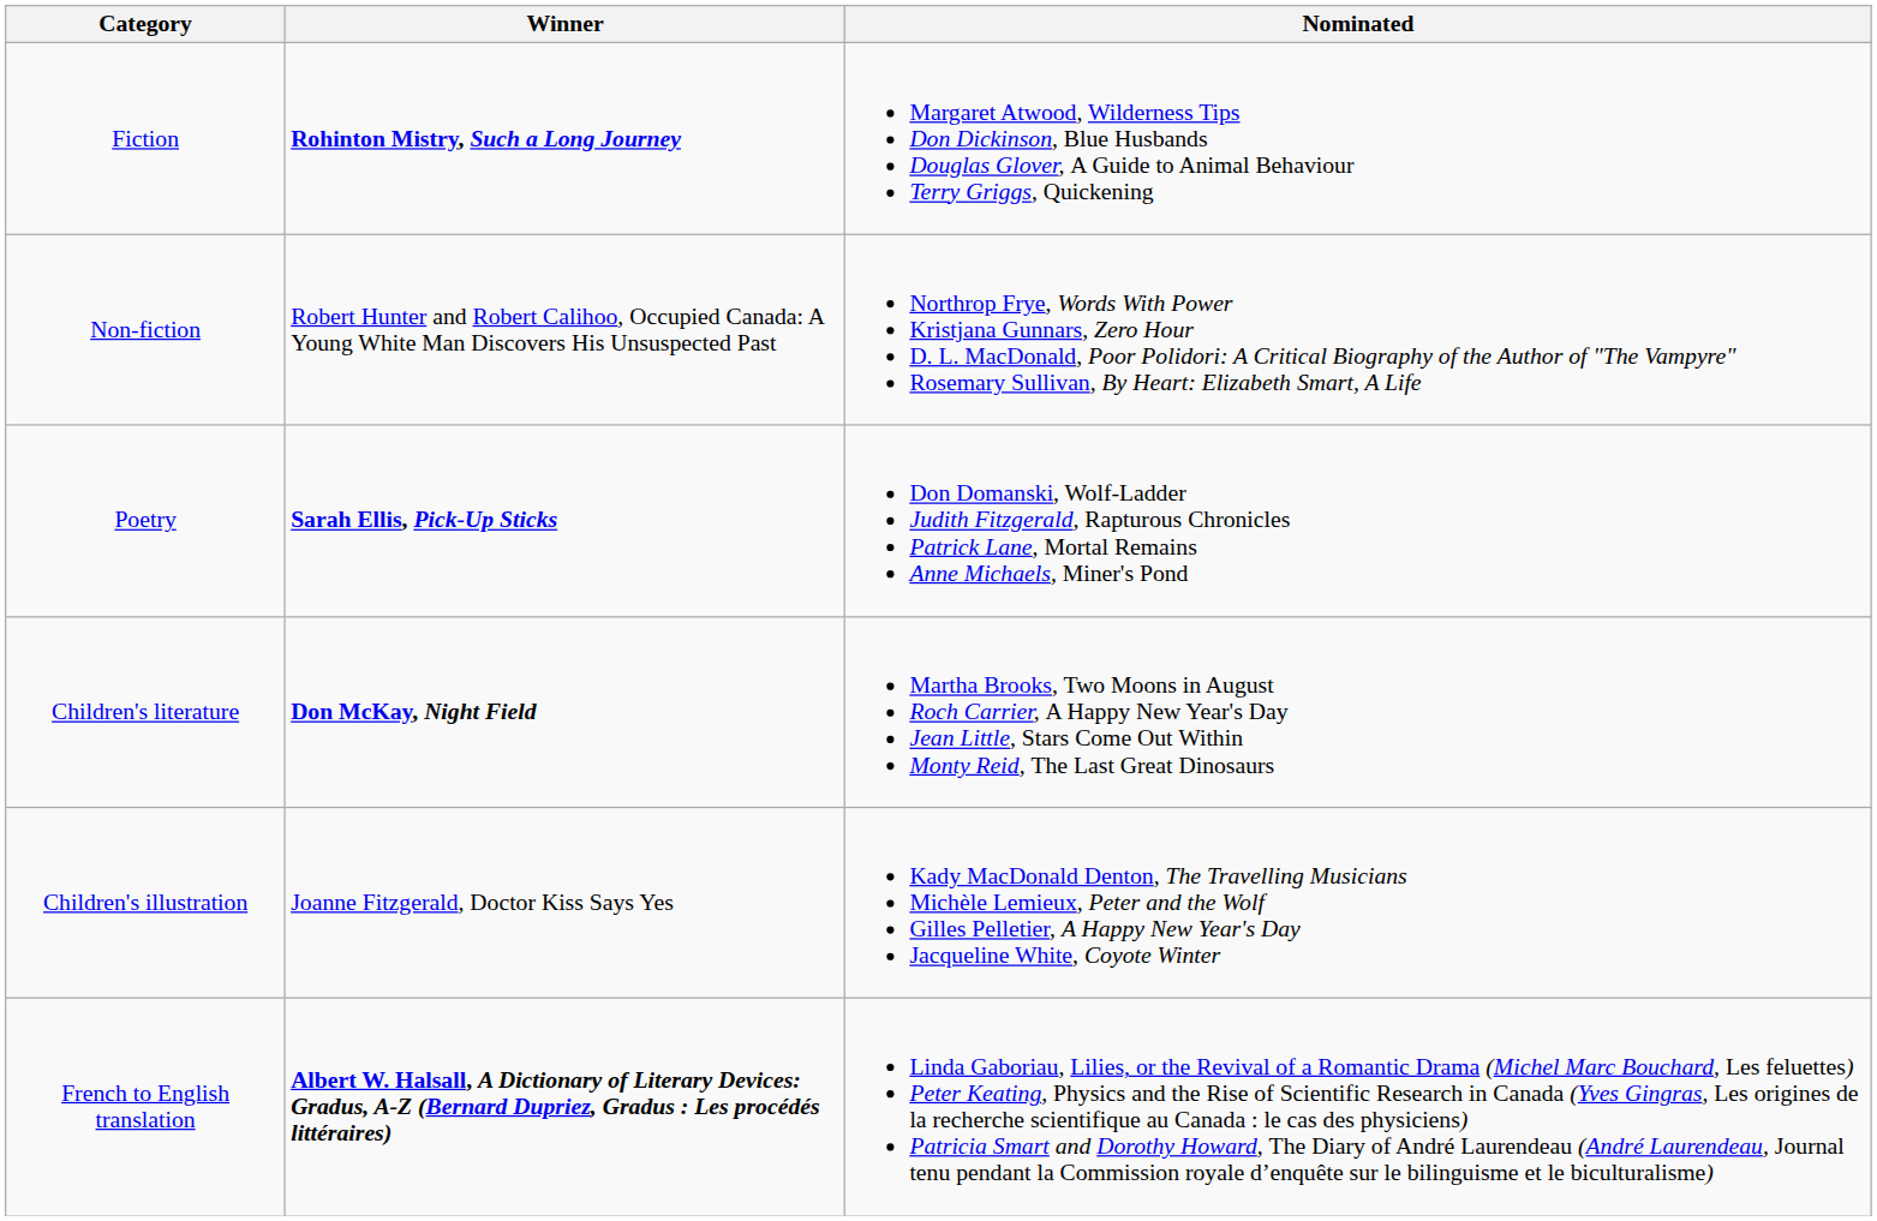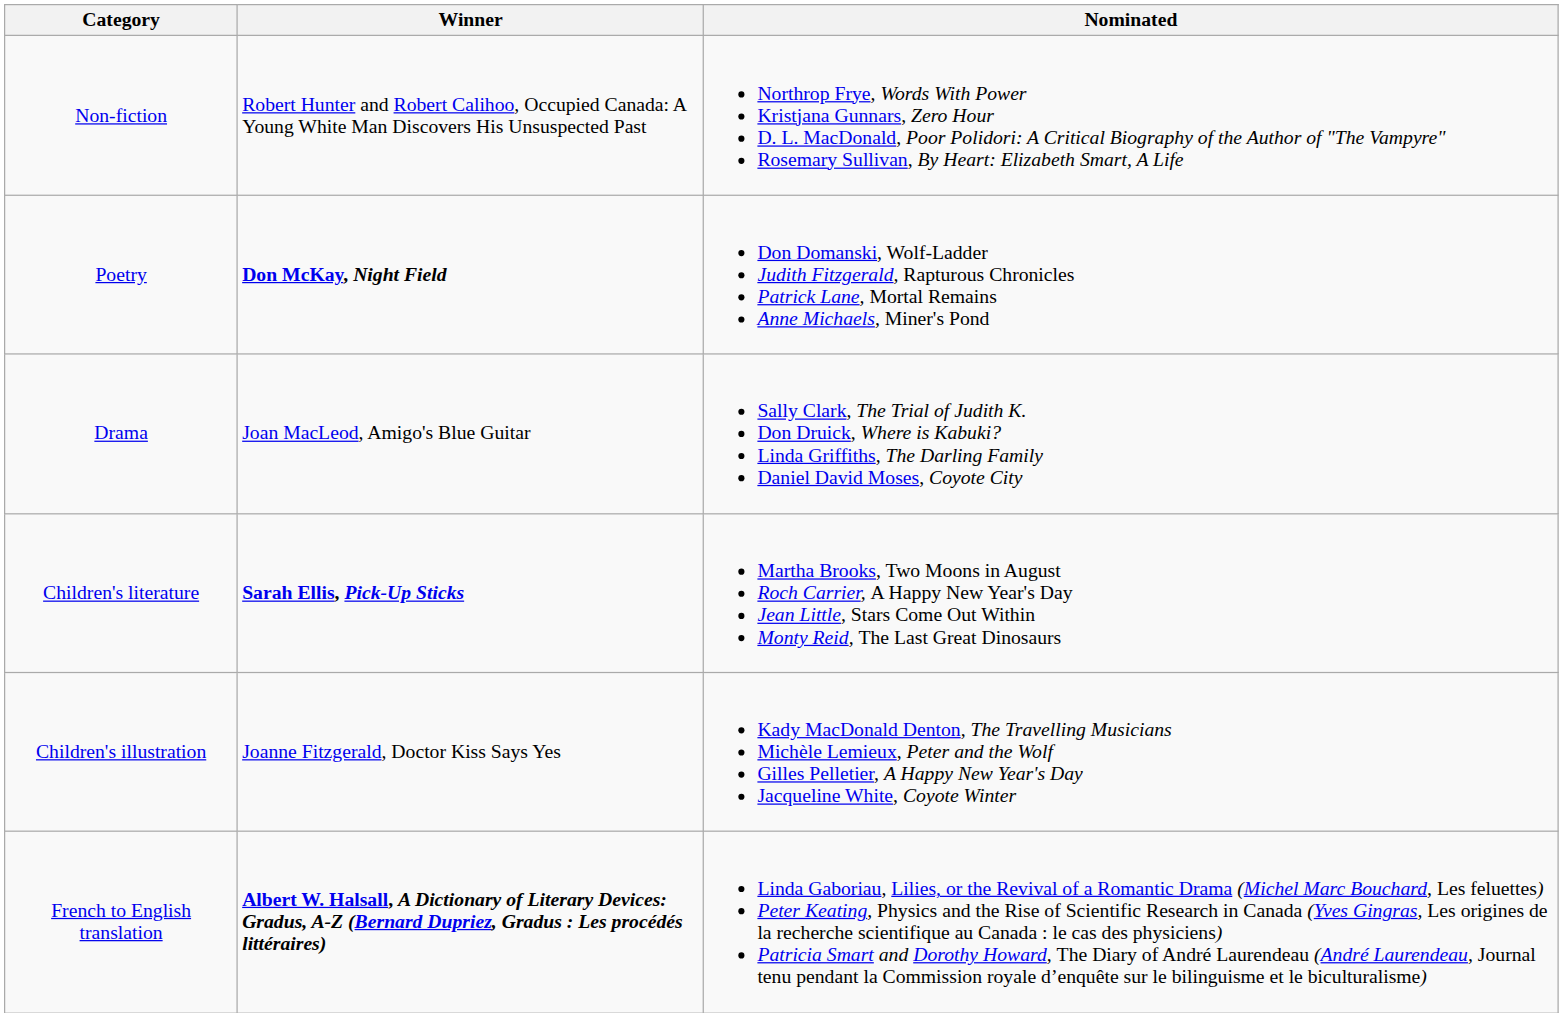- row: Fiction | Rohinton Mistry, Such a Long Journey | Margaret Atwood, Wilderness Tips Don Dickinson, Blue Husbands Douglas Glover, A Guide to Animal Behaviour Terry Griggs, Quickening
Poetry | Winner: Sarah Ellis, Pick-Up Sticks -> Don McKay, Night Field
+ row: Drama | Joan MacLeod, Amigo's Blue Guitar | Sally Clark, The Trial of Judith K. Don Druick, Where is Kabuki? Linda Griffiths, The Darling Family Daniel David Moses, Coyote City
Children's literature | Winner: Don McKay, Night Field -> Sarah Ellis, Pick-Up Sticks
